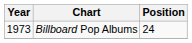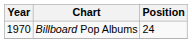Billboard Pop Albums | Year: 1973 -> 1970
